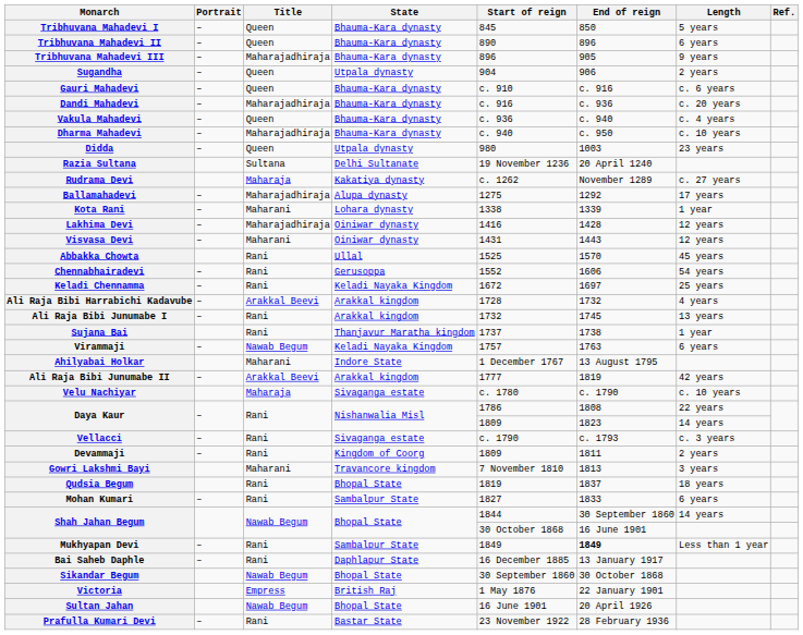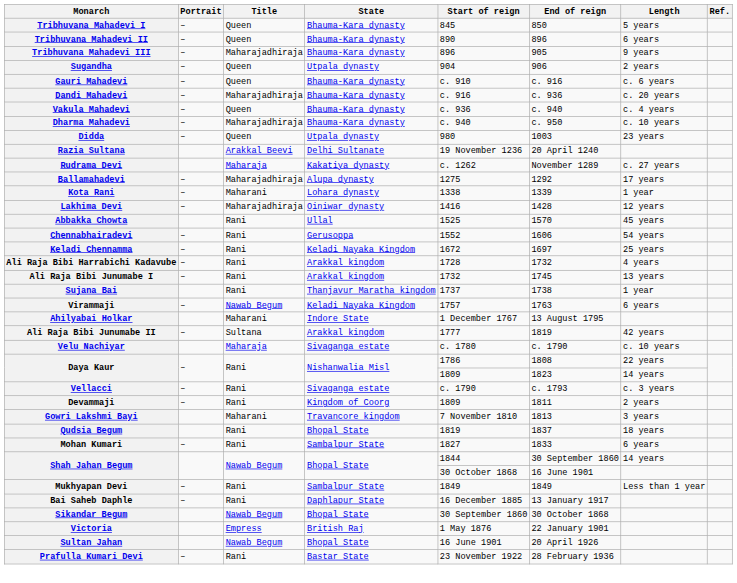Razia Sultana | Title: Sultana -> Arakkal Beevi
- row: Visvasa Devi | – | Maharani | Oiniwar dynasty | 1431 | 1443 | 12 years
Ali Raja Bibi Harrabichi Kadavube | Title: Arakkal Beevi -> Rani
Ali Raja Bibi Junumabe II | Title: Arakkal Beevi -> Sultana
Mukhyapan Devi | End of reign: bold -> normal
